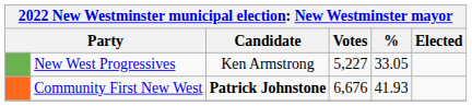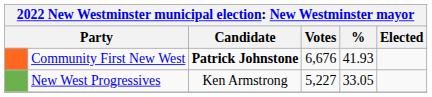rows swapped: Community First New West <-> New West Progressives
